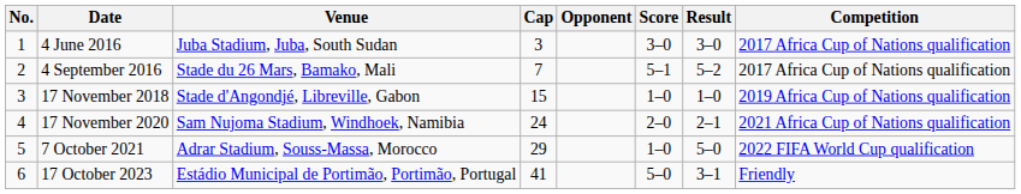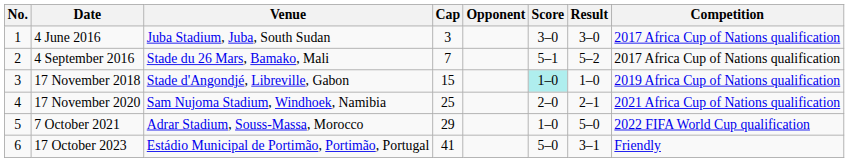17 November 2018 | Score: no background -> paleturquoise background
17 November 2020 | Cap: 24 -> 25
